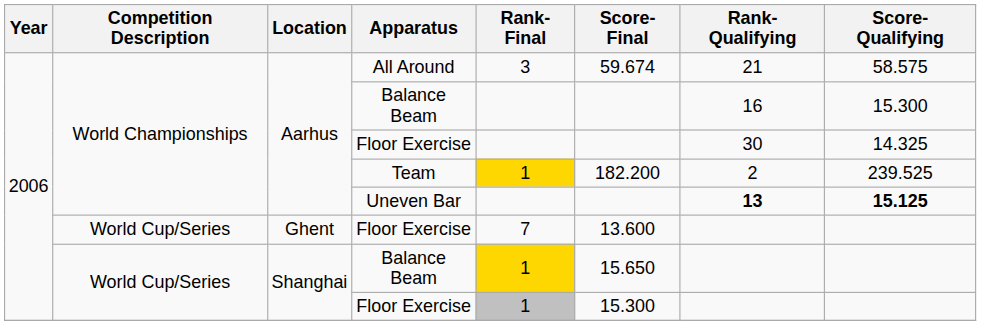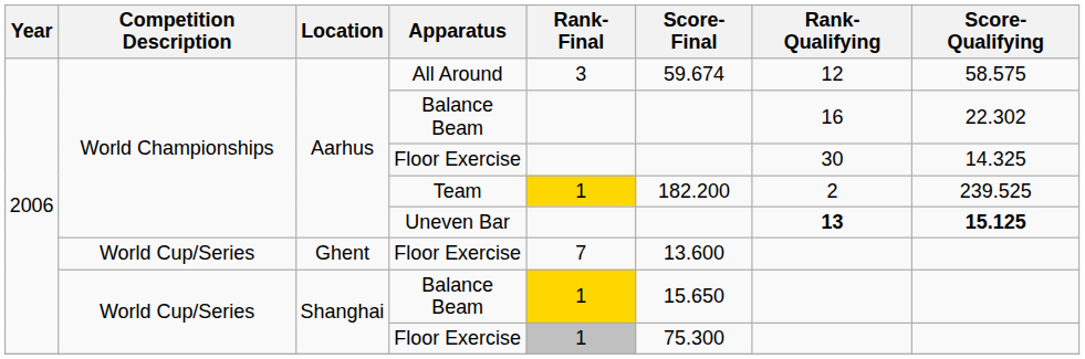All Around | Rank-Qualifying: 21 -> 12
Aarhus / Balance Beam | Score-Qualifying: 15.300 -> 22.302
Shanghai / Floor Exercise | Score-Final: 15.300 -> 75.300
